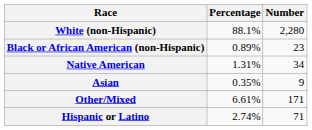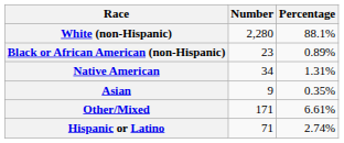columns swapped: Number <-> Percentage
